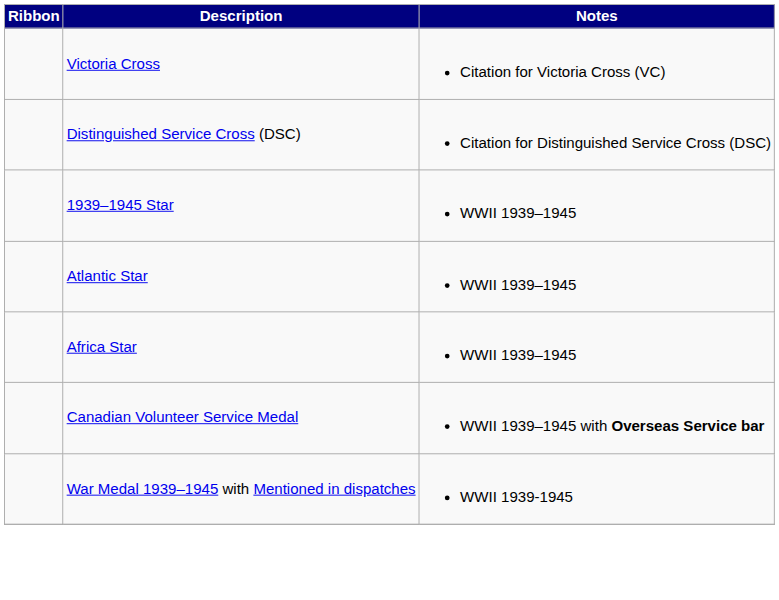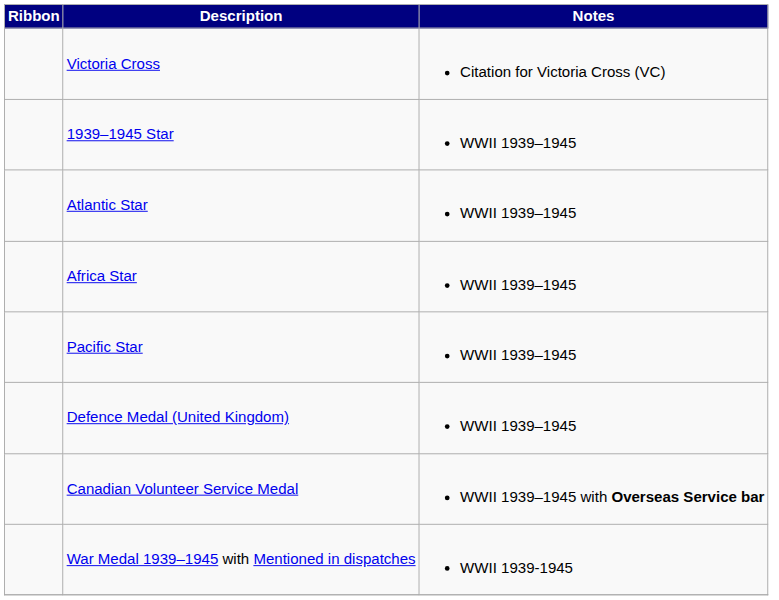- row: Distinguished Service Cross (DSC) | Citation for Distinguished Service Cross (DSC)
+ row: Pacific Star | WWII 1939–1945
+ row: Defence Medal (United Kingdom) | WWII 1939–1945
